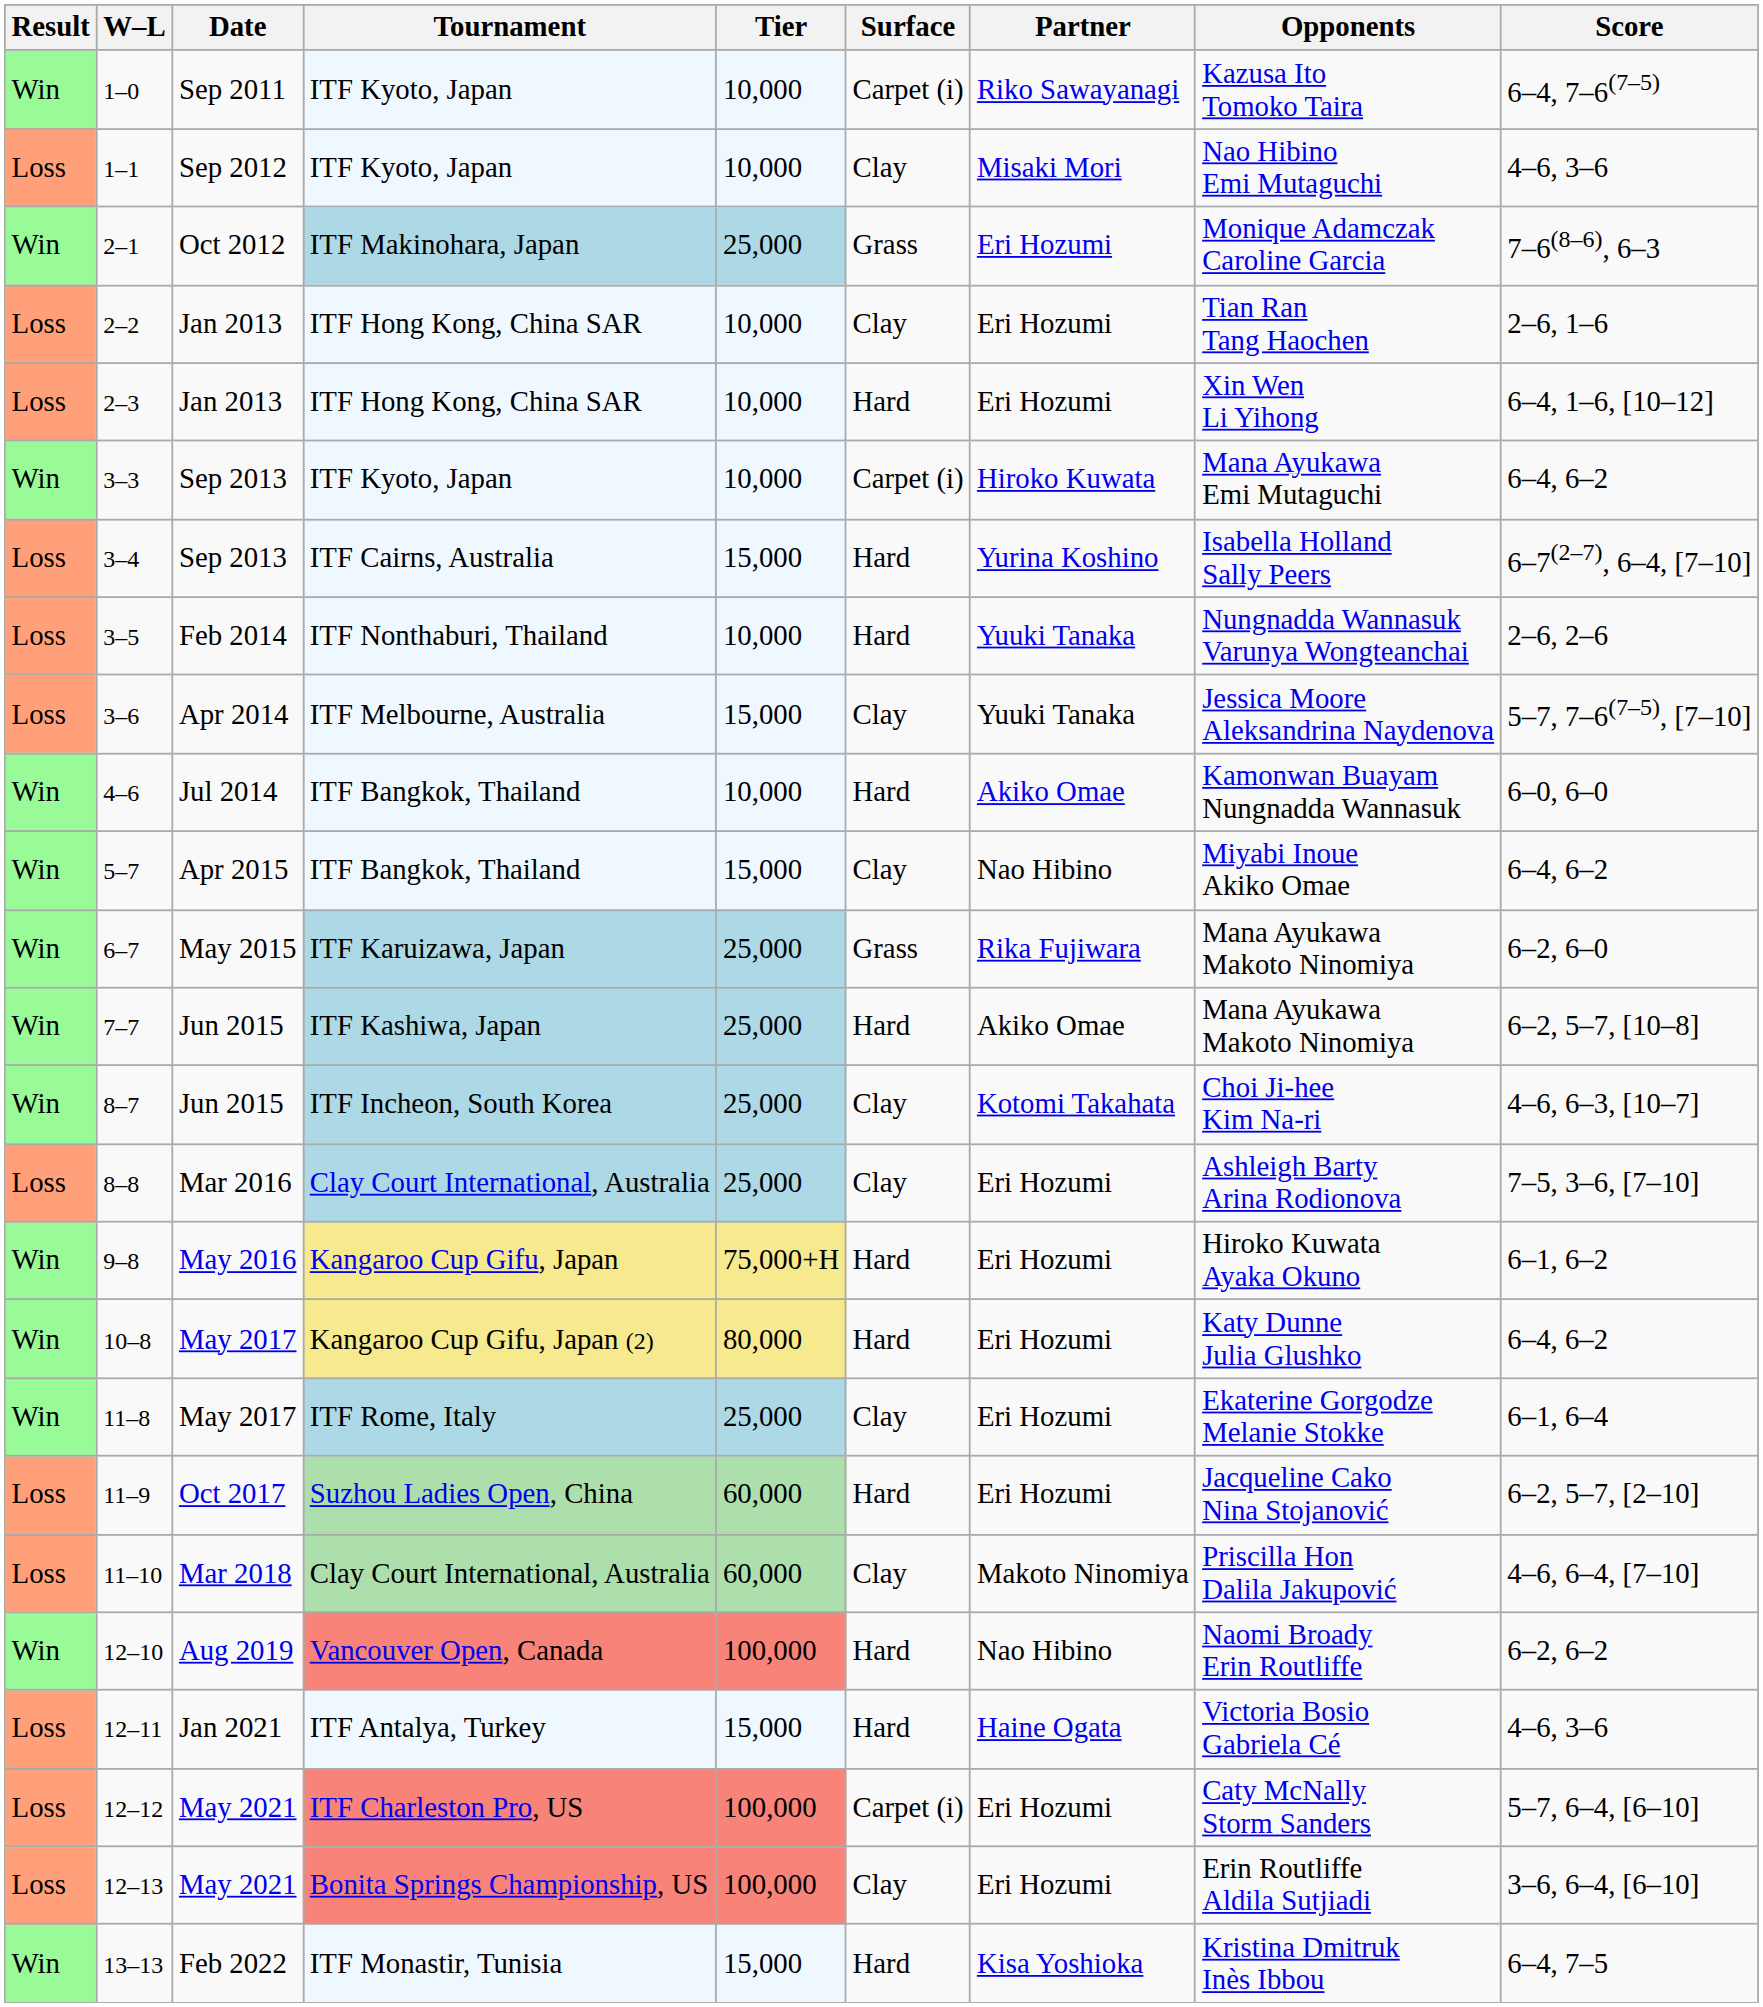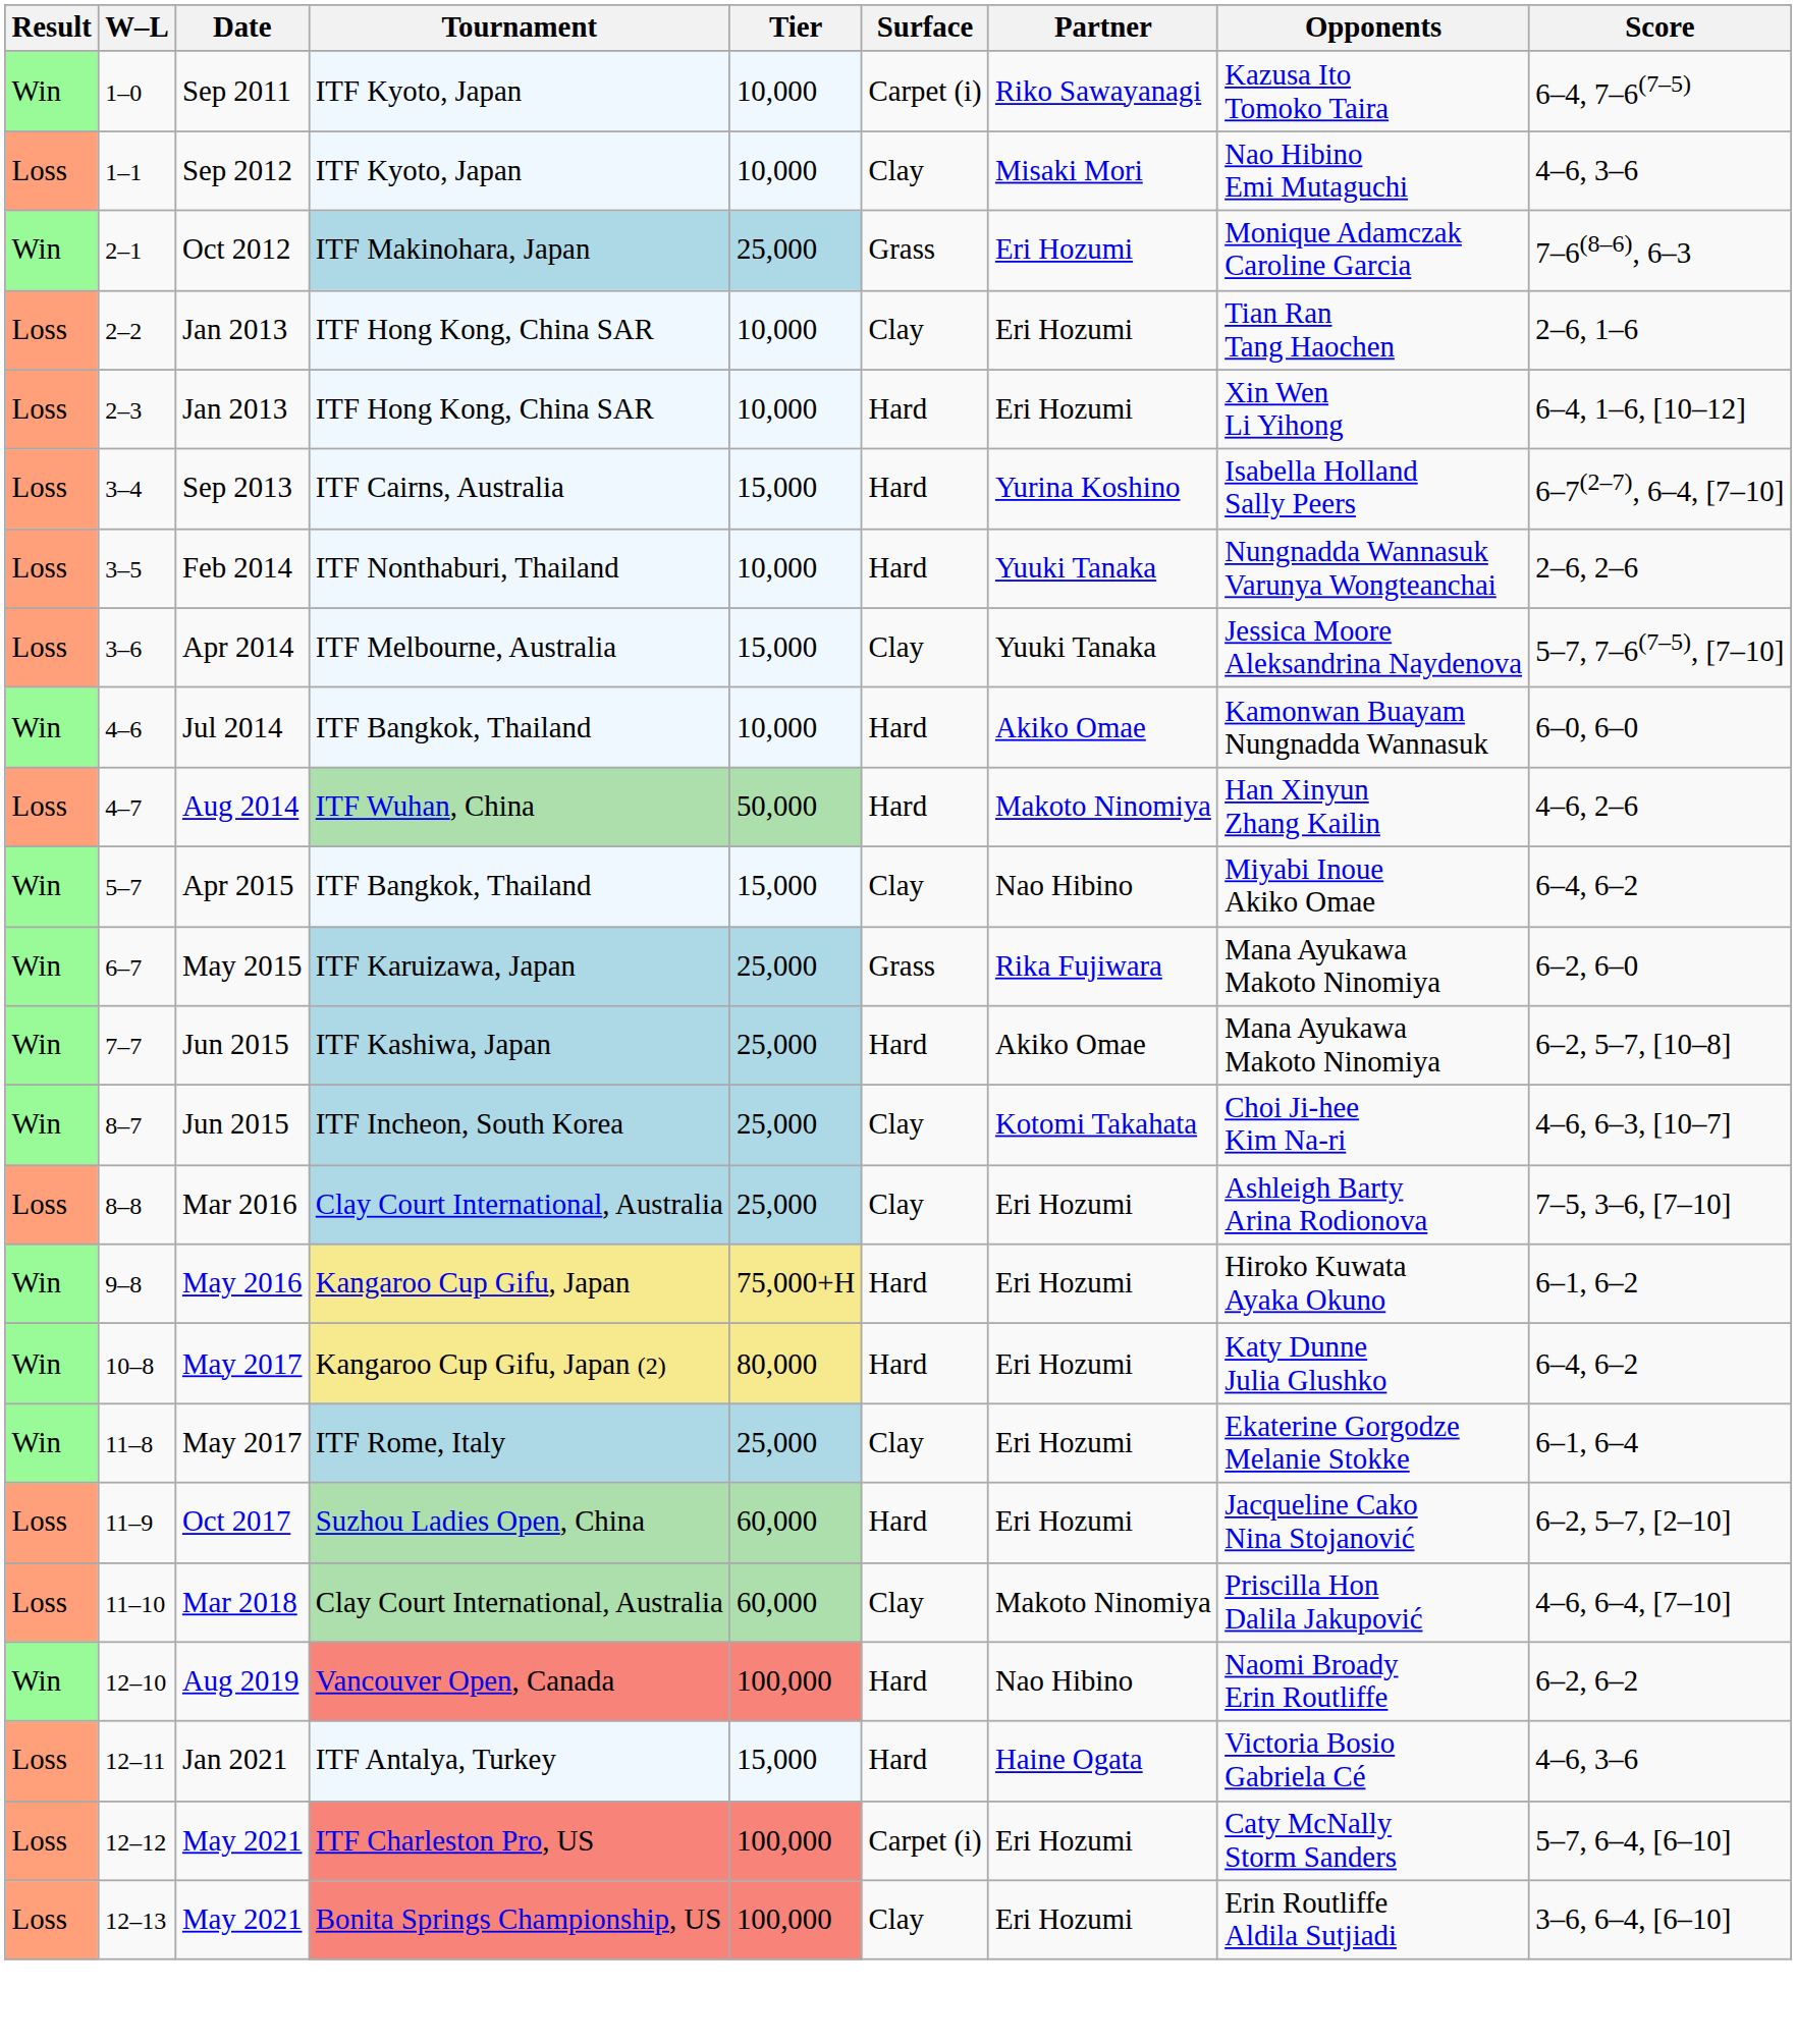- row: Win | 3–3 | Sep 2013 | ITF Kyoto, Japan | 10,000 | Carpet (i) | Hiroko Kuwata | Mana Ayukawa Emi Mutaguchi | 6–4, 6–2
+ row: Loss | 4–7 | Aug 2014 | ITF Wuhan, China | 50,000 | Hard | Makoto Ninomiya | Han Xinyun Zhang Kailin | 4–6, 2–6
- row: Win | 13–13 | Feb 2022 | ITF Monastir, Tunisia | 15,000 | Hard | Kisa Yoshioka | Kristina Dmitruk Inès Ibbou | 6–4, 7–5
